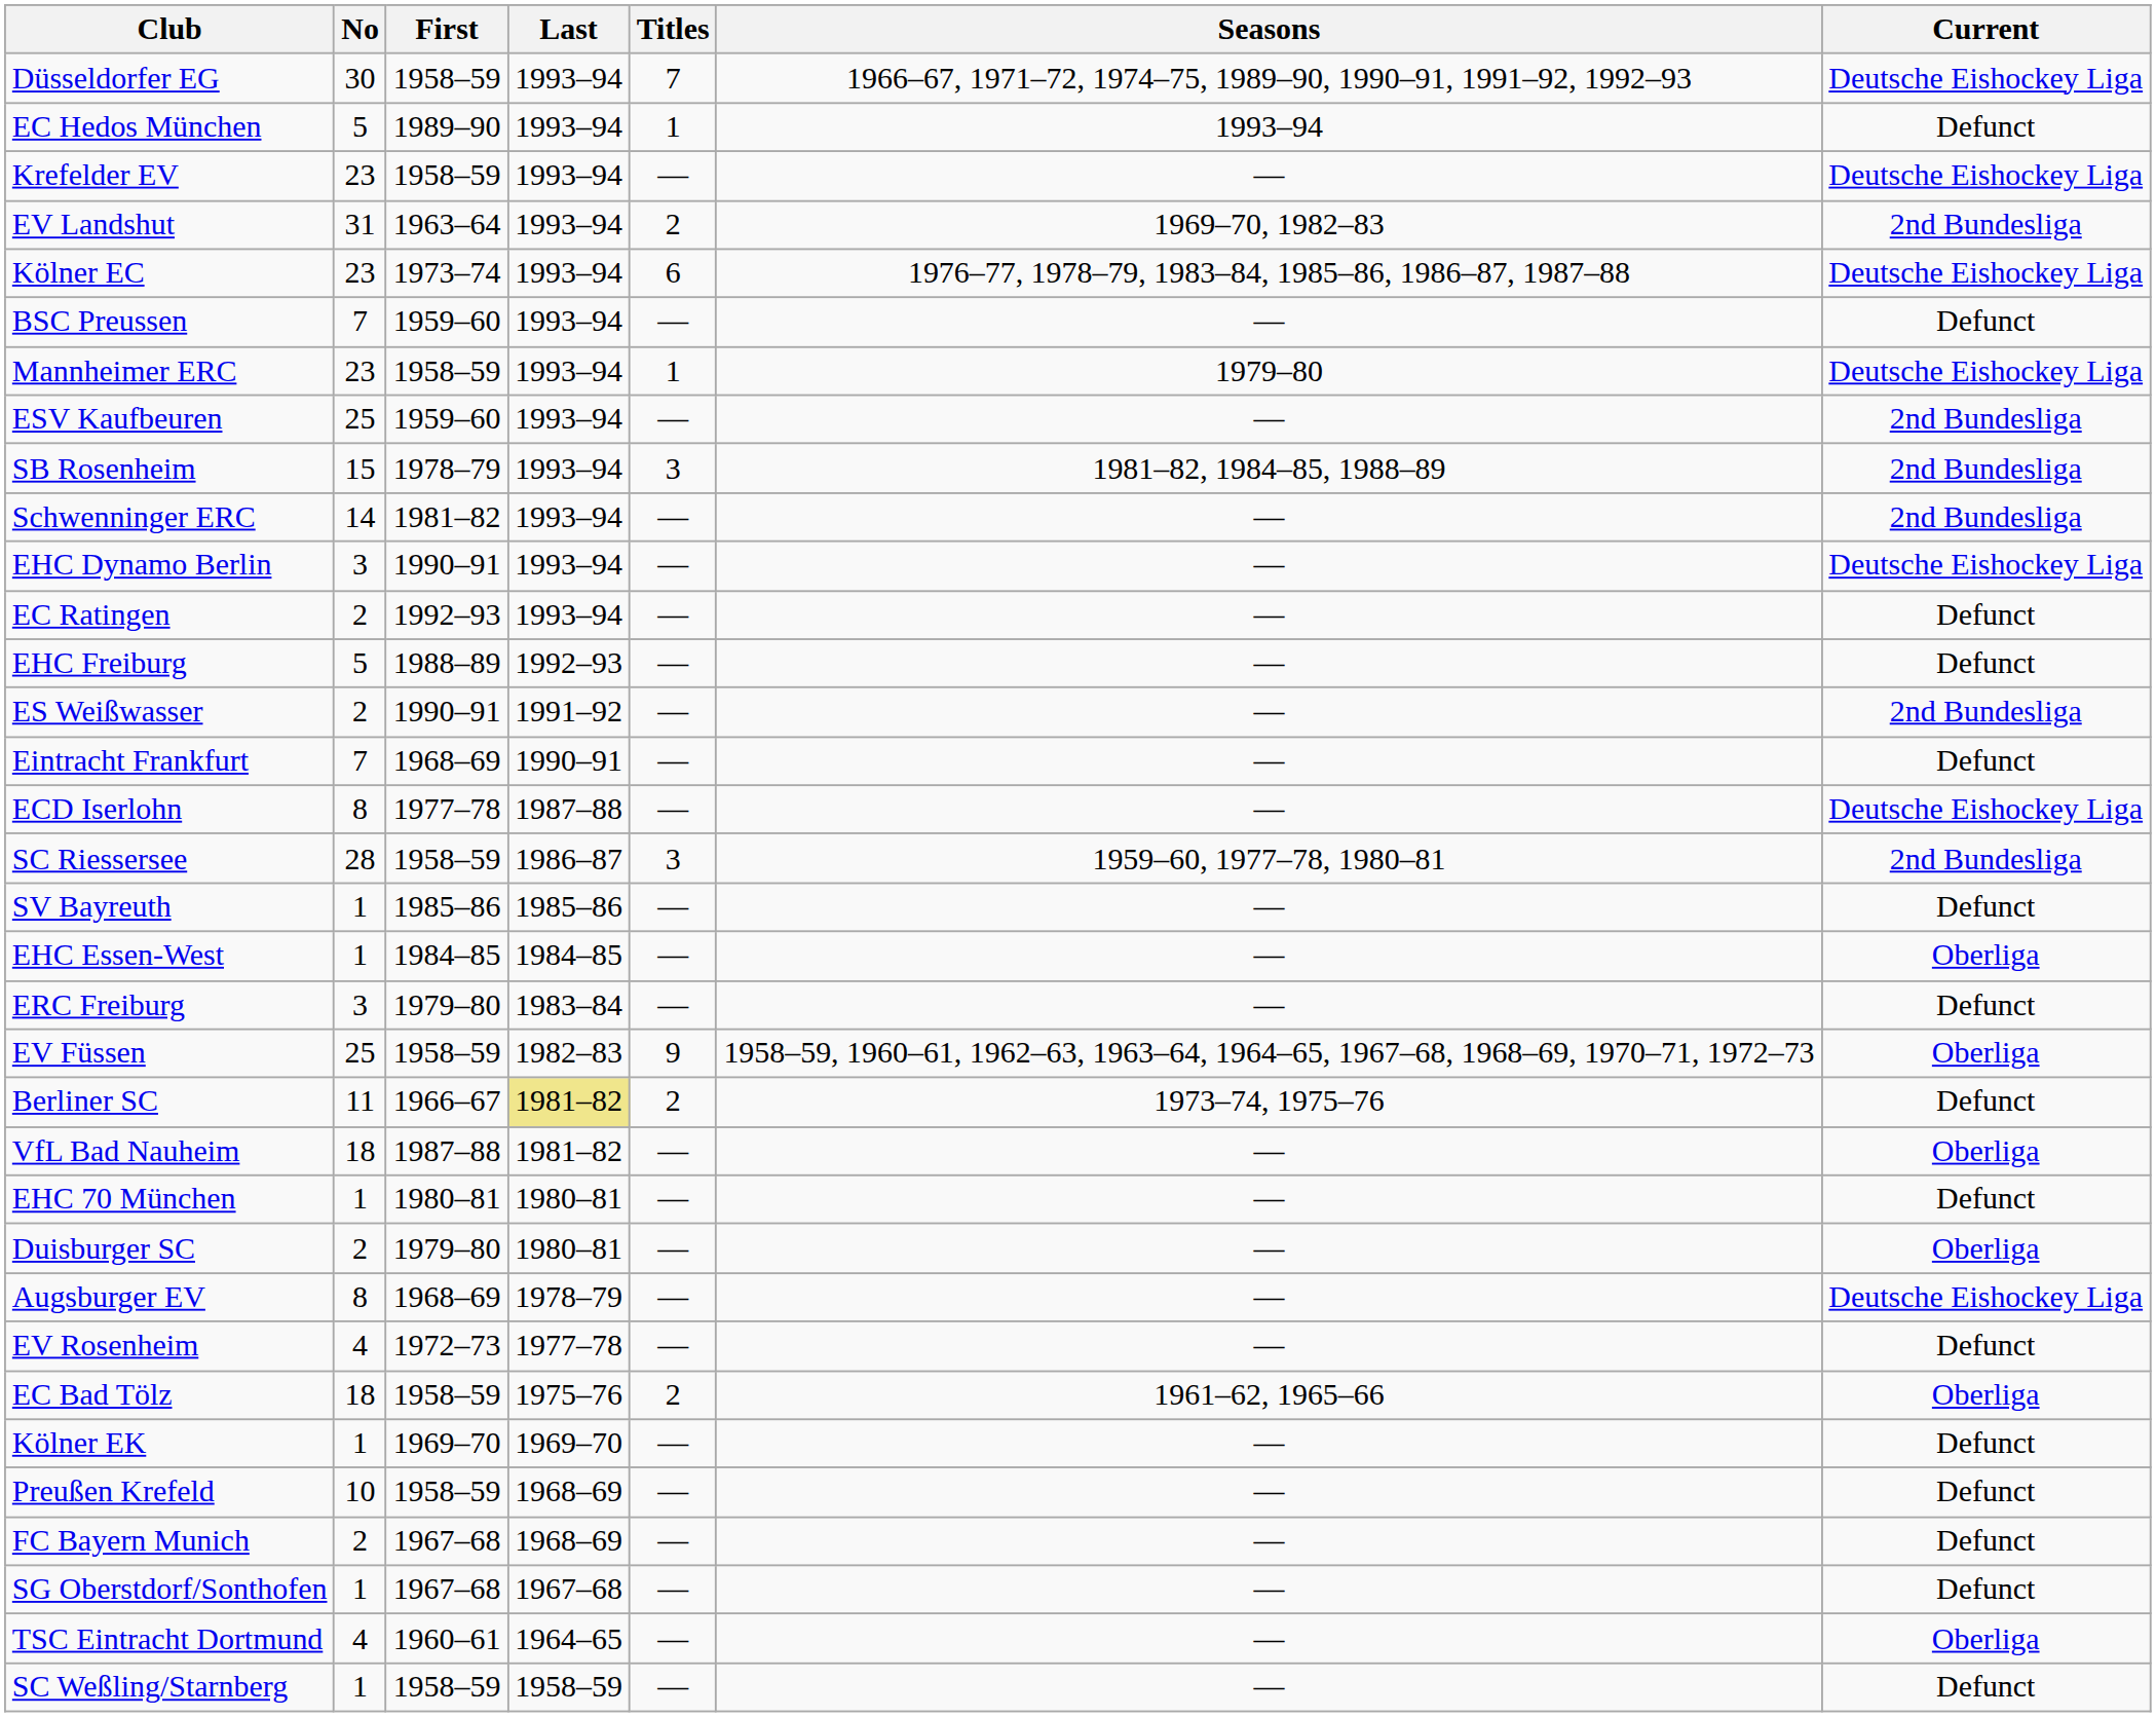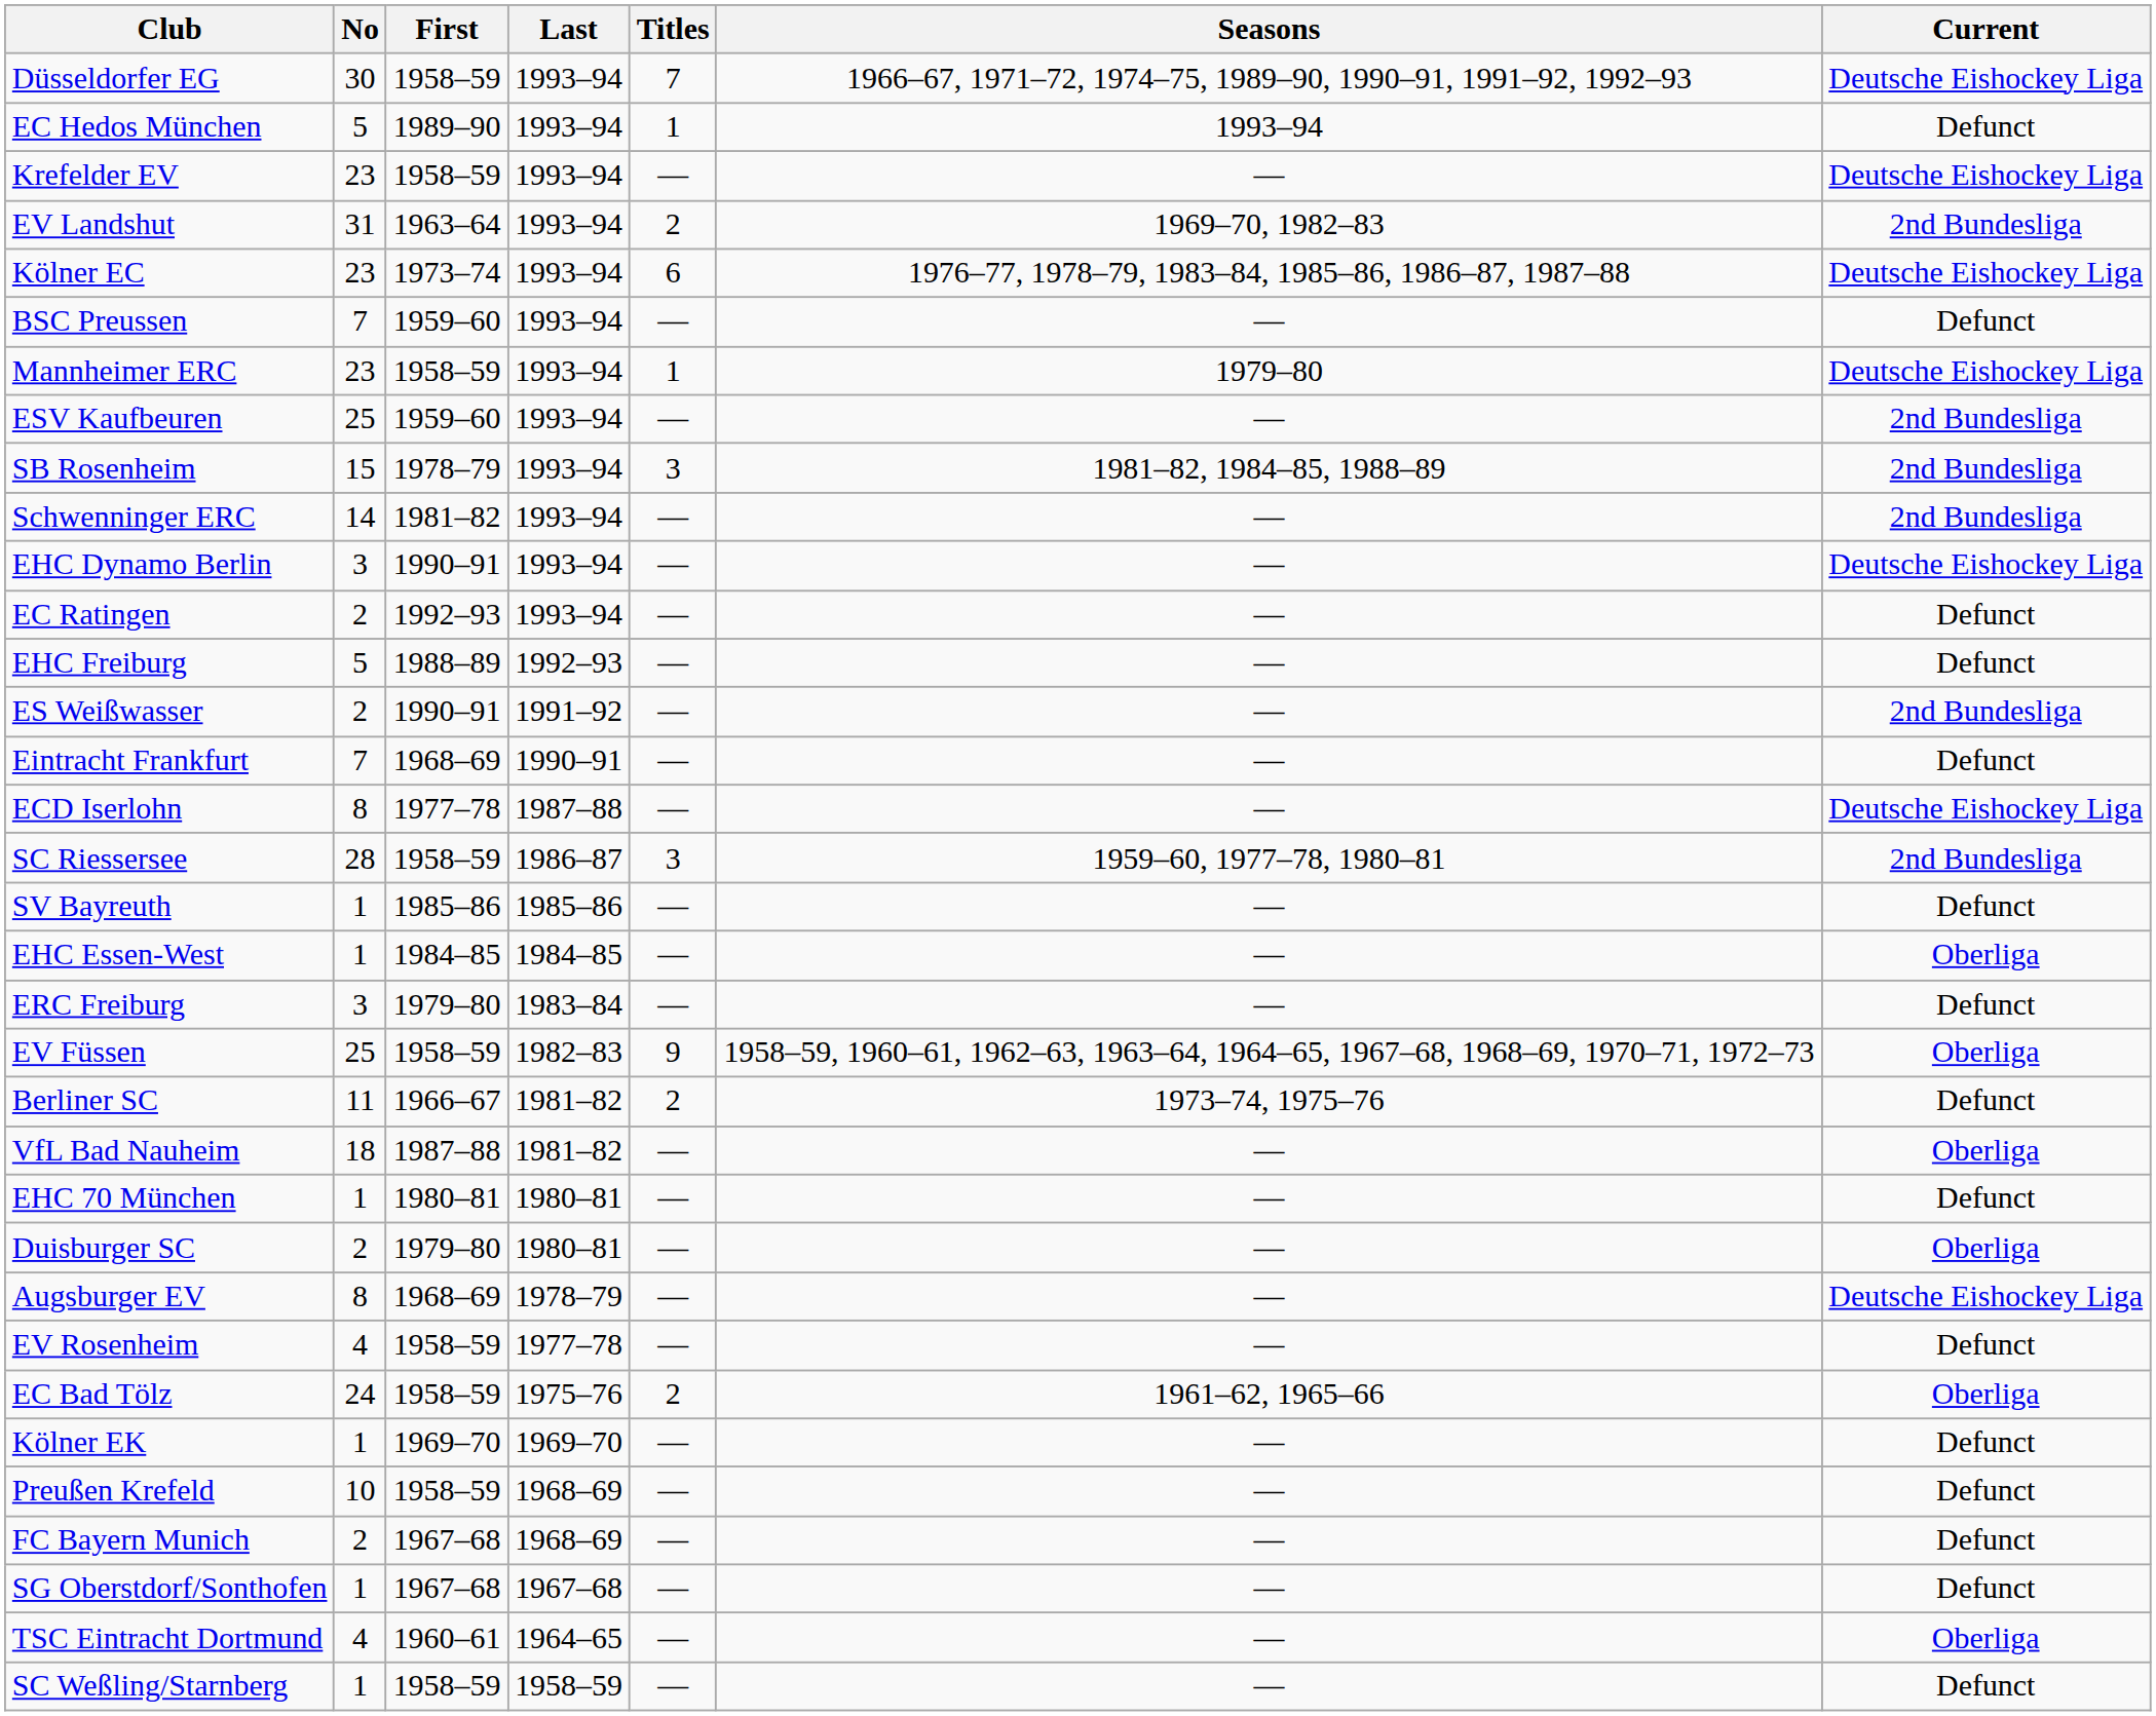Berliner SC | Last: khaki background -> no background
EV Rosenheim | First: 1972–73 -> 1958–59
EC Bad Tölz | No: 18 -> 24
